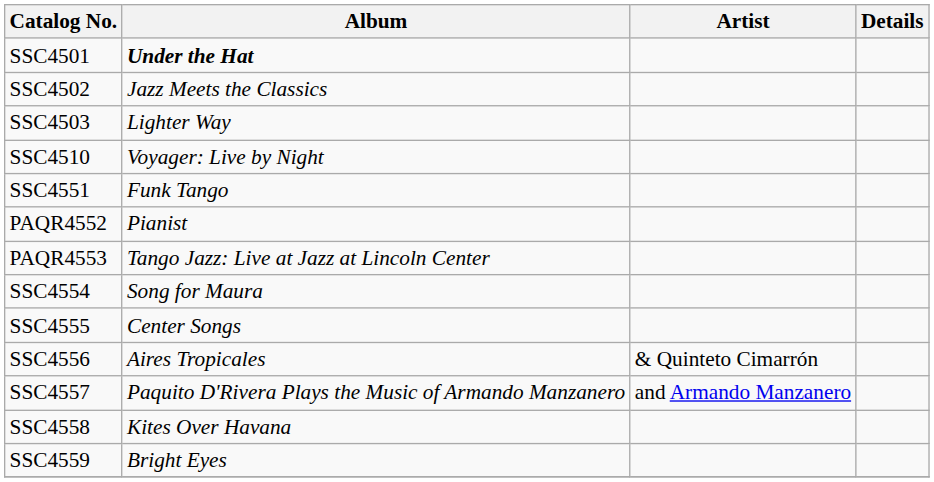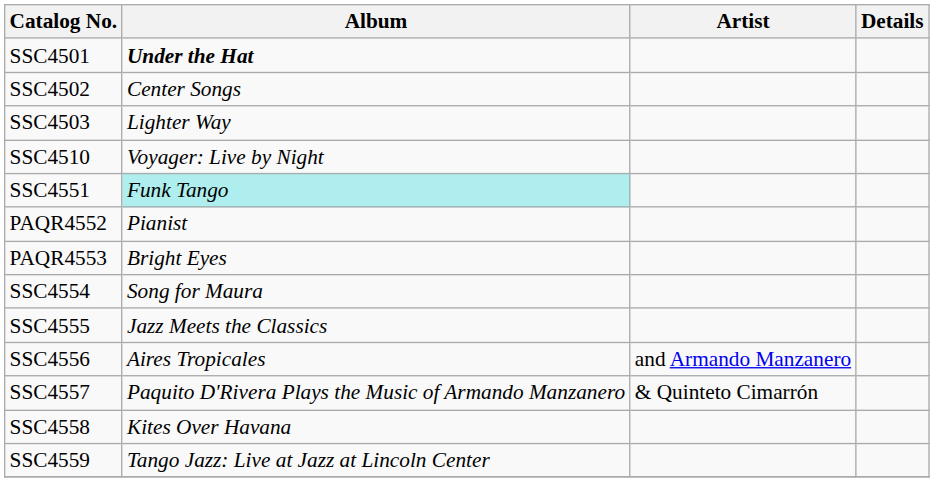SSC4502 | Album: Jazz Meets the Classics -> Center Songs
SSC4551 | Album: no background -> paleturquoise background
PAQR4553 | Album: Tango Jazz: Live at Jazz at Lincoln Center -> Bright Eyes
SSC4555 | Album: Center Songs -> Jazz Meets the Classics
SSC4556 | Artist: & Quinteto Cimarrón -> and Armando Manzanero
SSC4557 | Artist: and Armando Manzanero -> & Quinteto Cimarrón
SSC4559 | Album: Bright Eyes -> Tango Jazz: Live at Jazz at Lincoln Center
